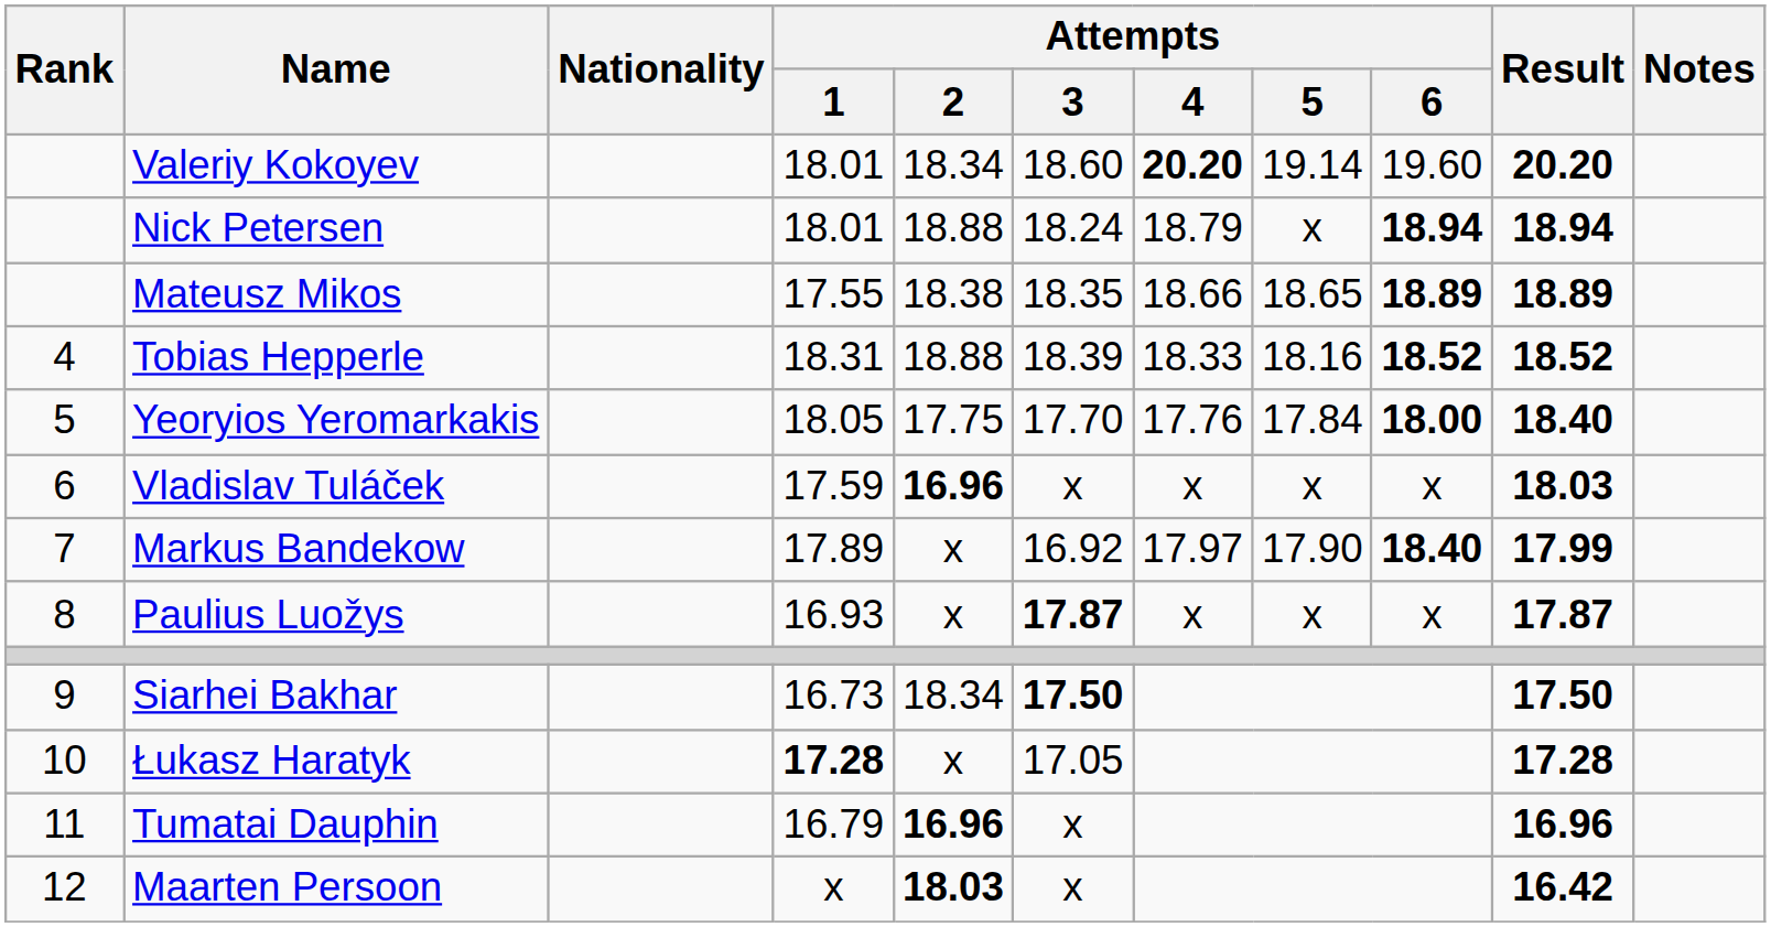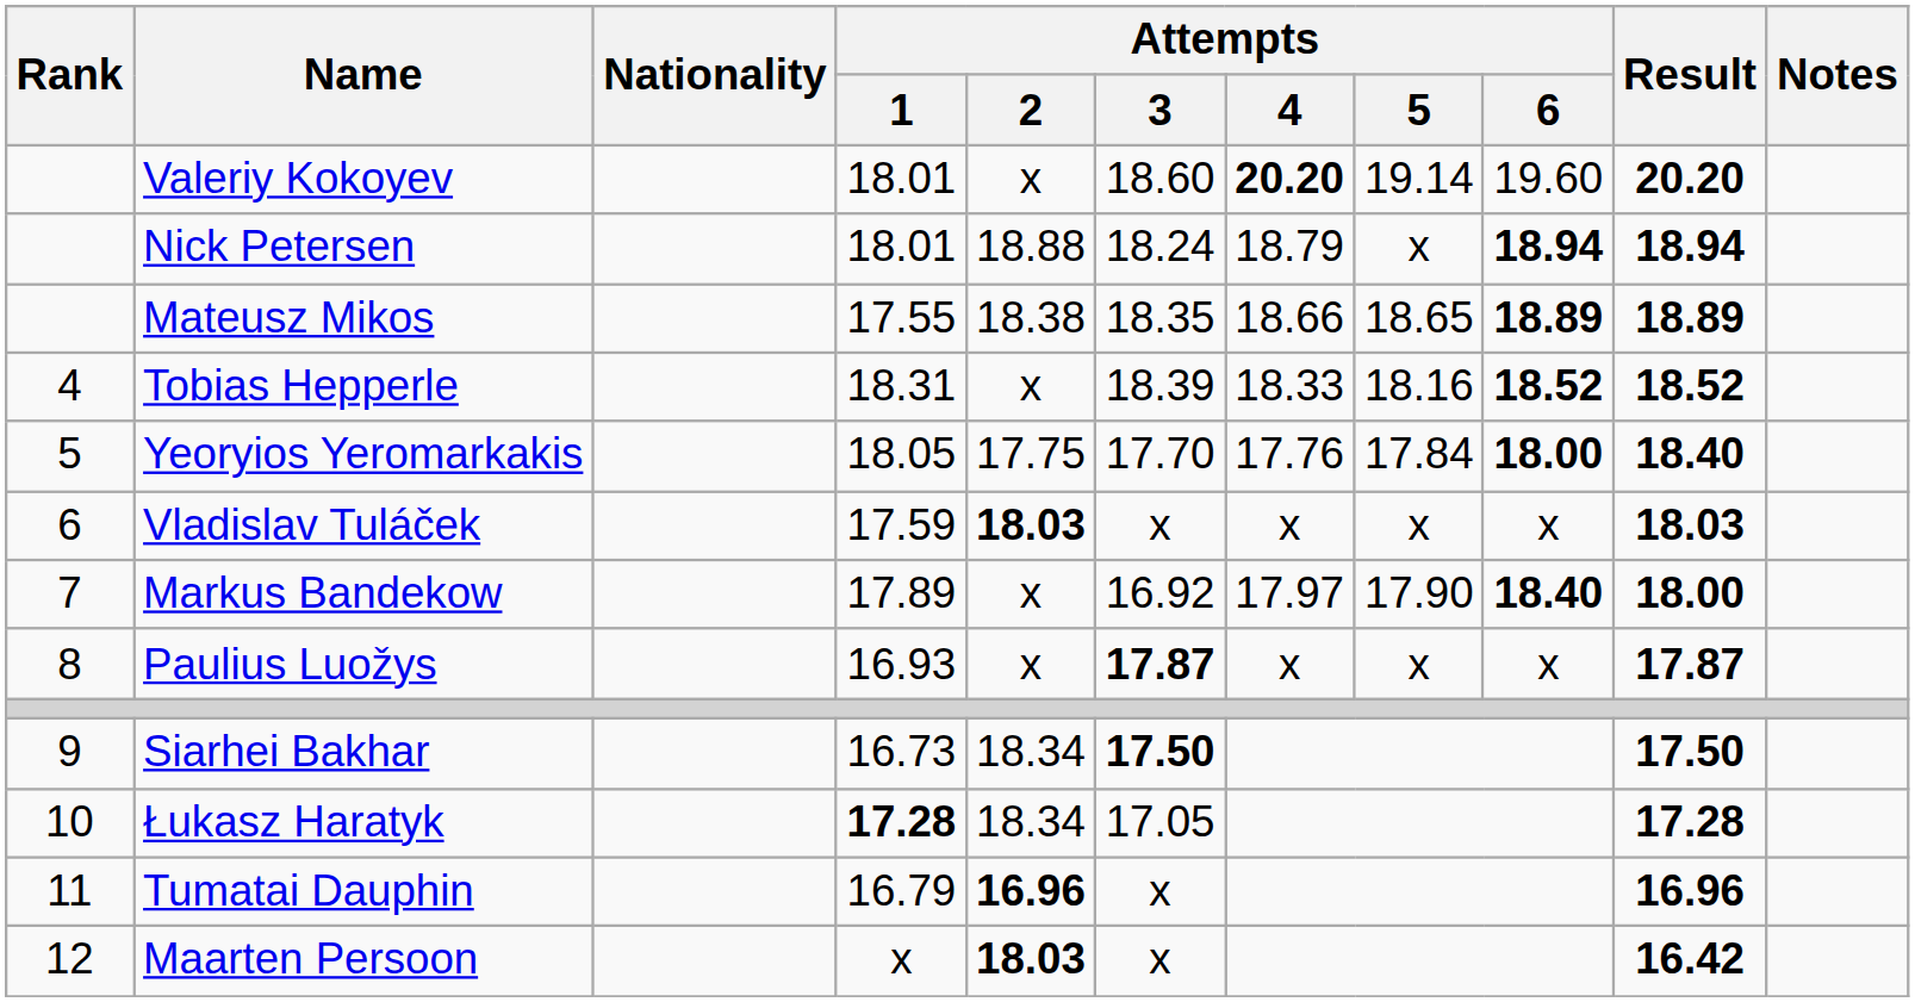Valeriy Kokoyev | Attempts / 2: 18.34 -> x
Tobias Hepperle | Attempts / 2: 18.88 -> x
Vladislav Tuláček | Attempts / 2: 16.96 -> 18.03
Markus Bandekow | Result: 17.99 -> 18.00
Łukasz Haratyk | Attempts / 2: x -> 18.34
